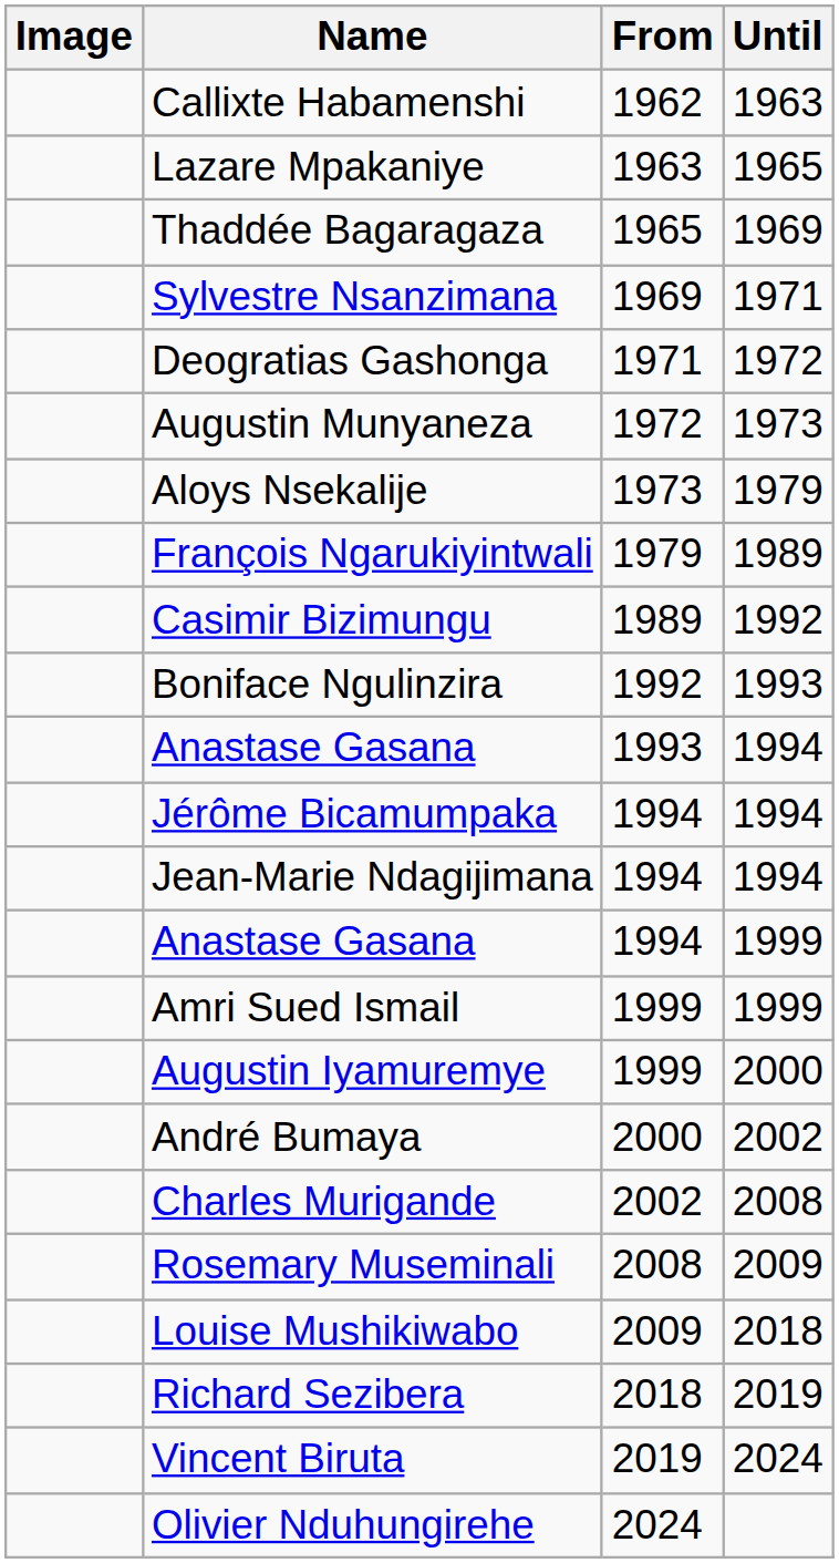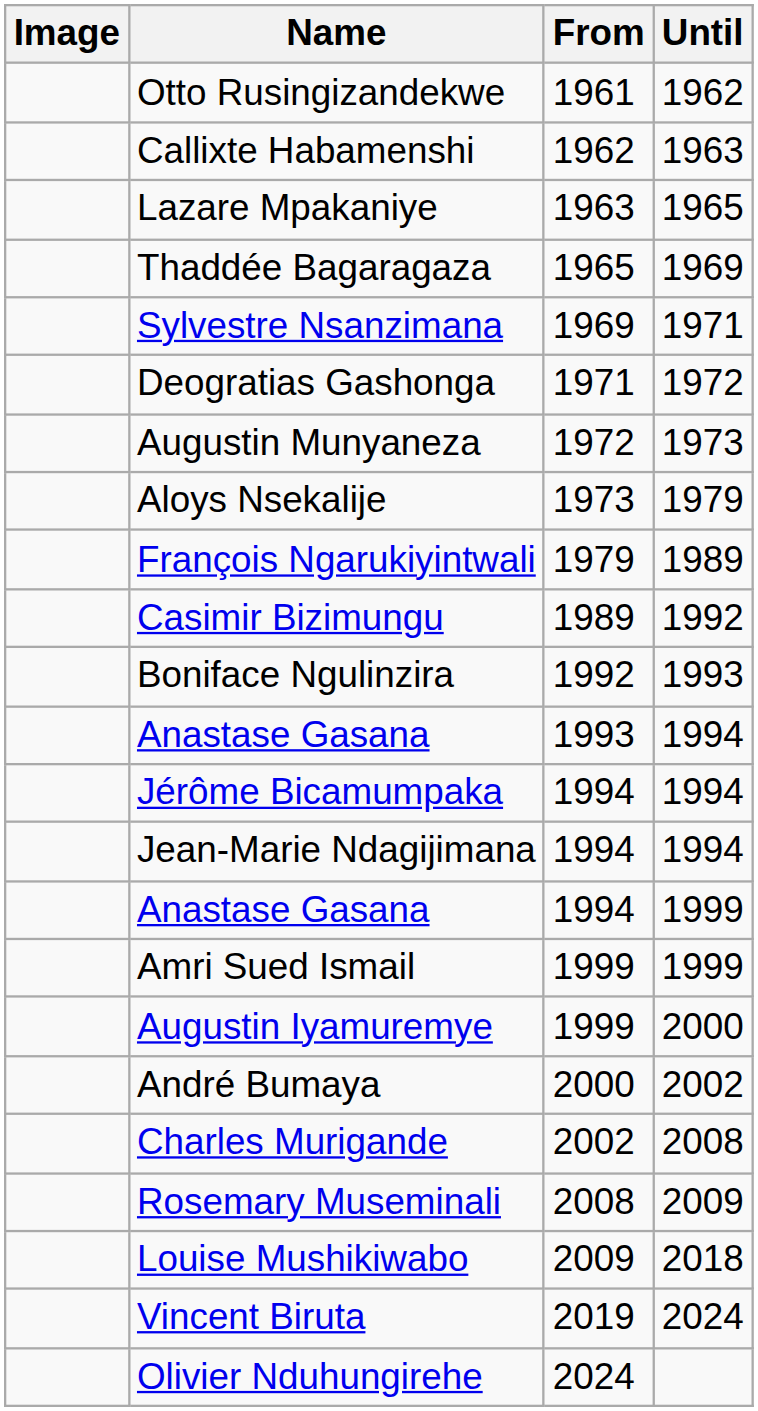+ row: Otto Rusingizandekwe | 1961 | 1962
- row: Richard Sezibera | 2018 | 2019
